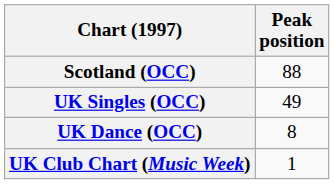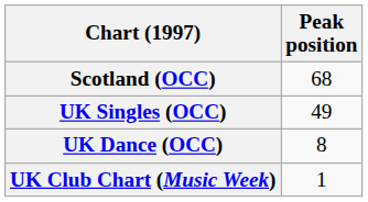Scotland (OCC) | Peak position: 88 -> 68
